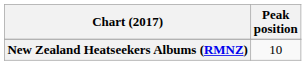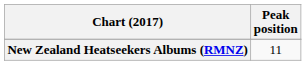New Zealand Heatseekers Albums (RMNZ) | Peak position: 10 -> 11
